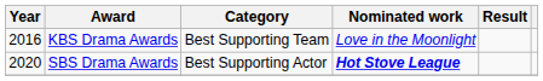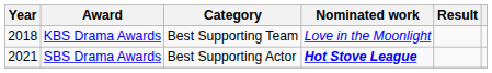KBS Drama Awards | Year: 2016 -> 2018
SBS Drama Awards | Year: 2020 -> 2021
